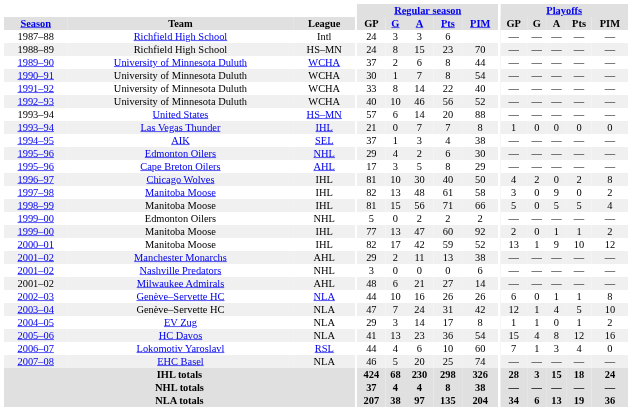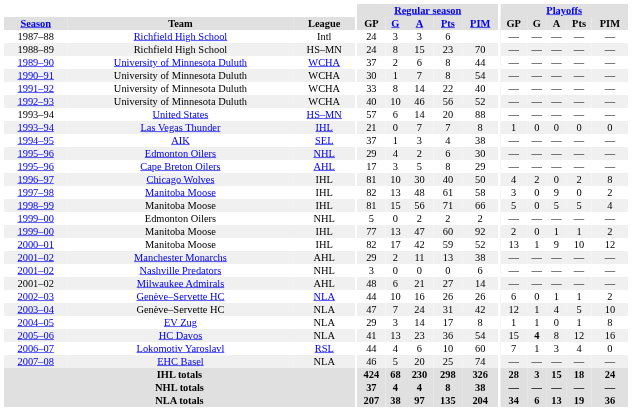2002–03 | Playoffs / PIM: 8 -> 2
2004–05 | Playoffs / PIM: 2 -> 8
2005–06 | Playoffs / G: normal -> bold
